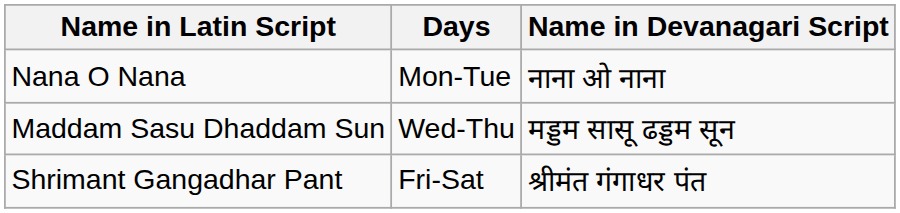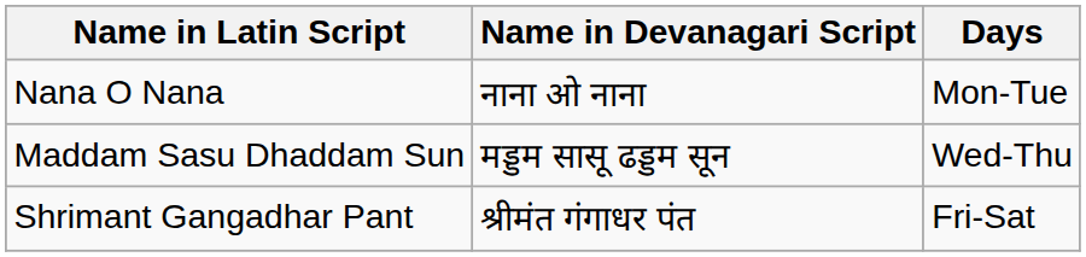columns swapped: Name in Devanagari Script <-> Days
